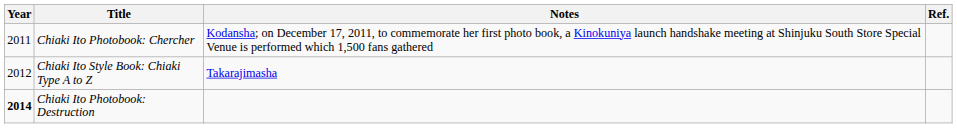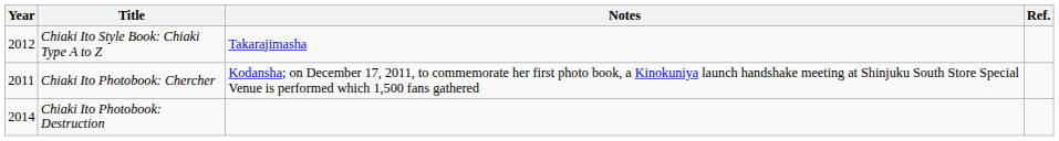rows swapped: Chiaki Ito Photobook: Chercher <-> Chiaki Ito Style Book: Chiaki Type A to Z
Chiaki Ito Photobook: Destruction | Year: bold -> normal
